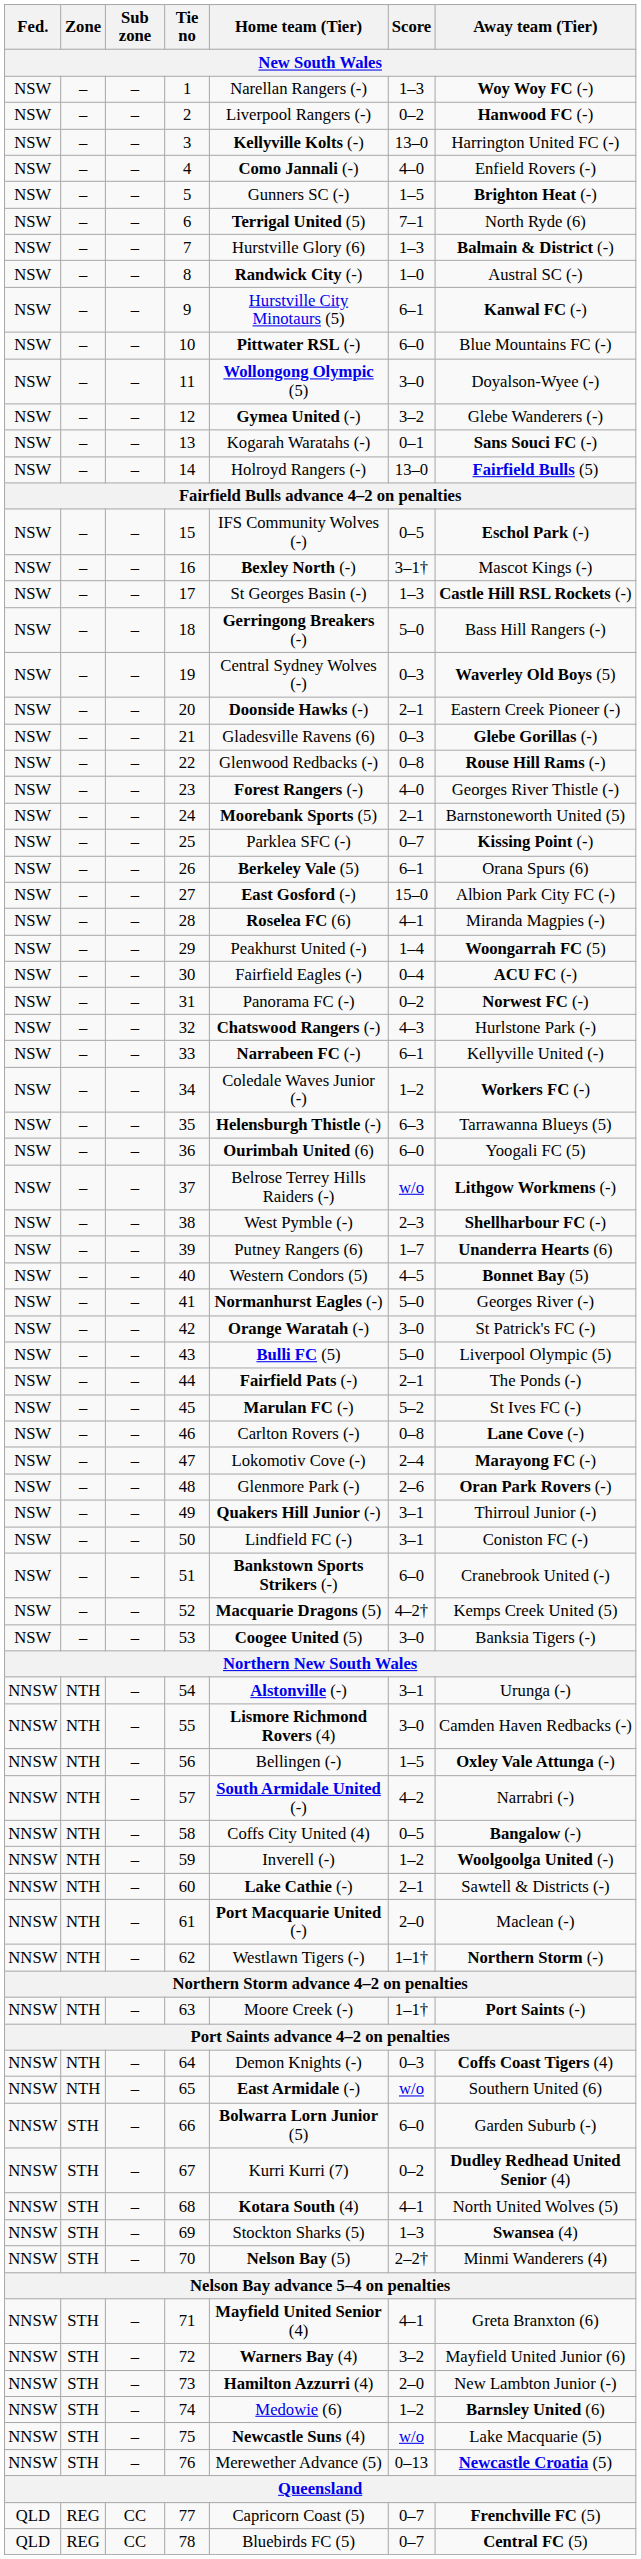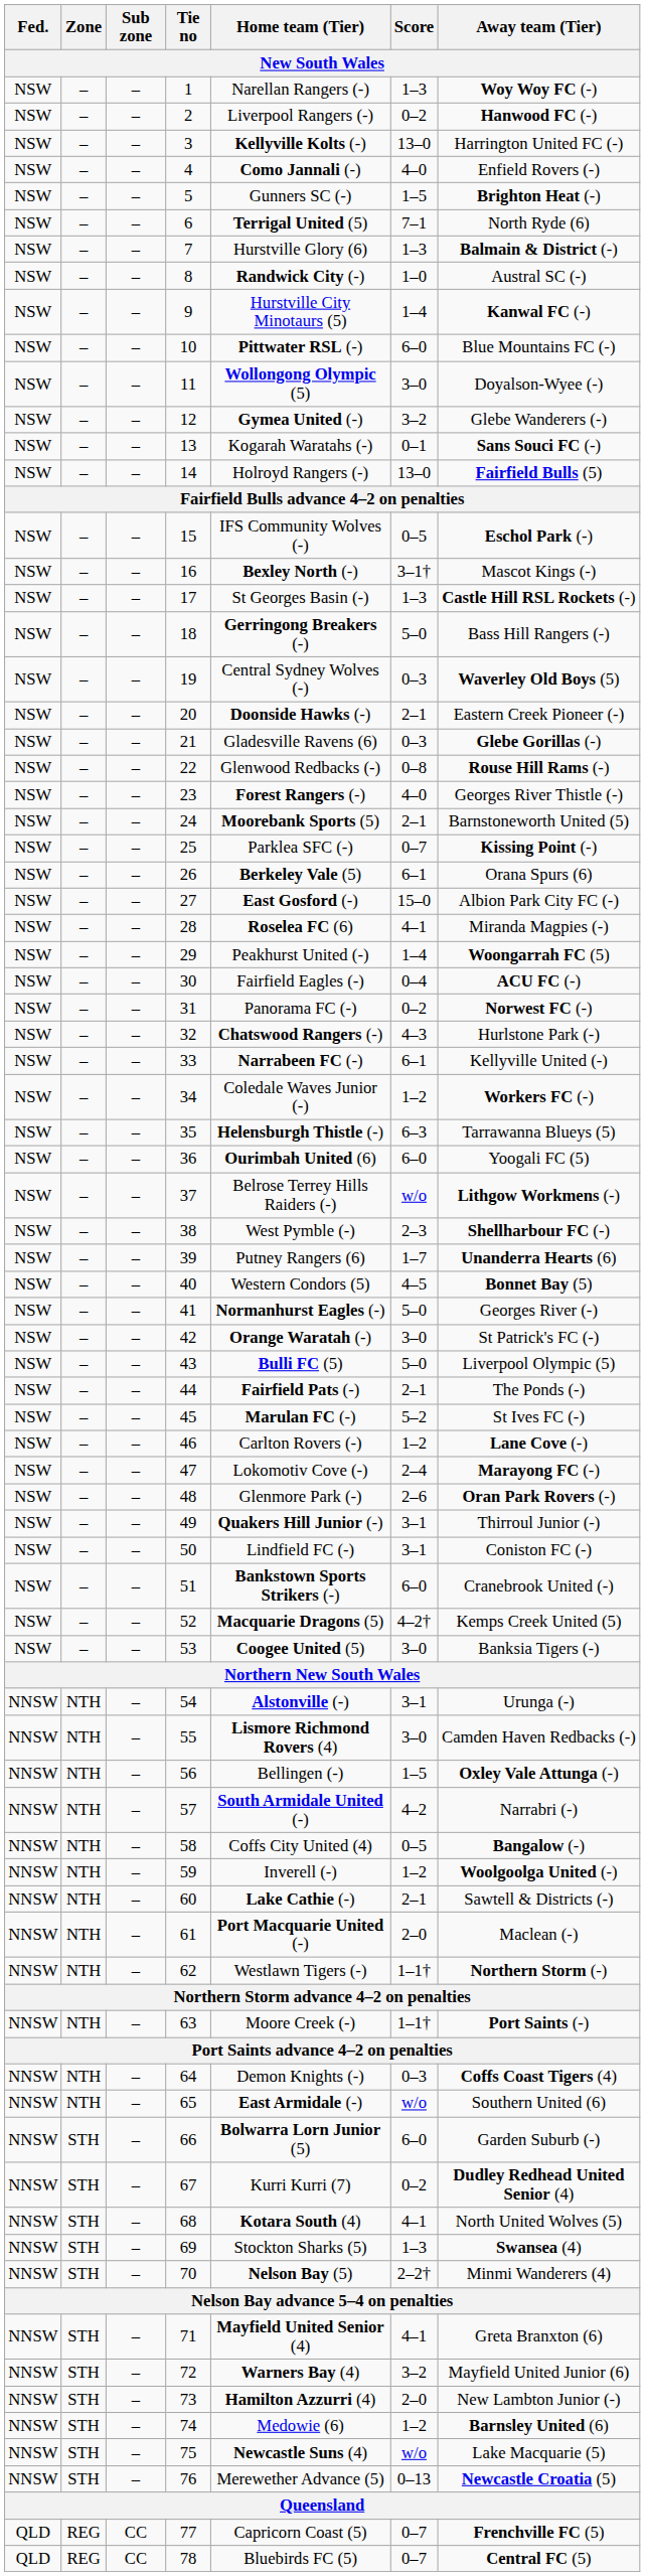9 | Score: 6–1 -> 1–4
46 | Score: 0–8 -> 1–2
